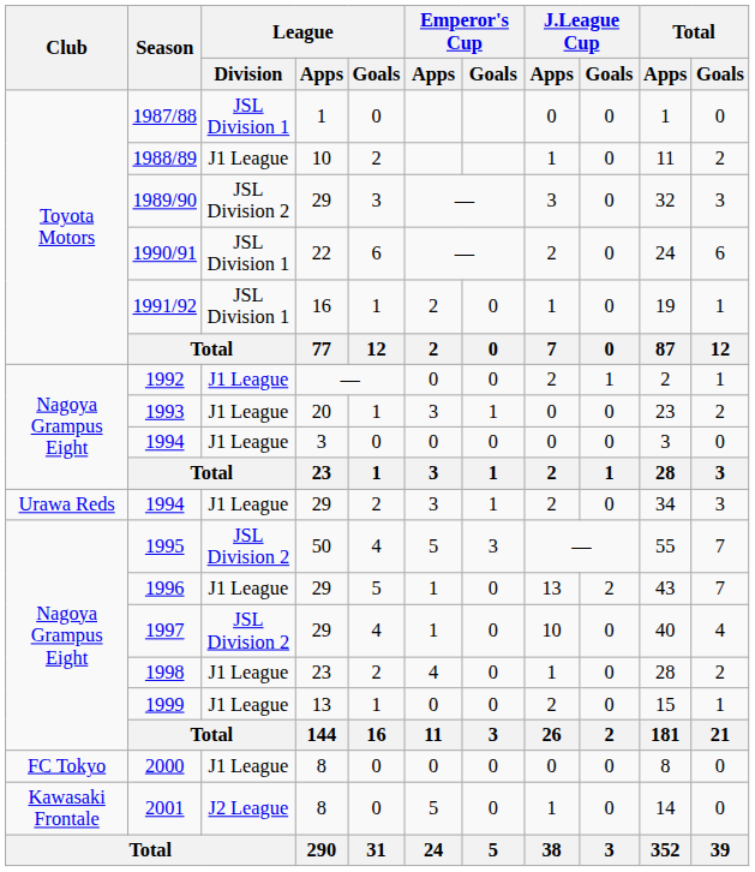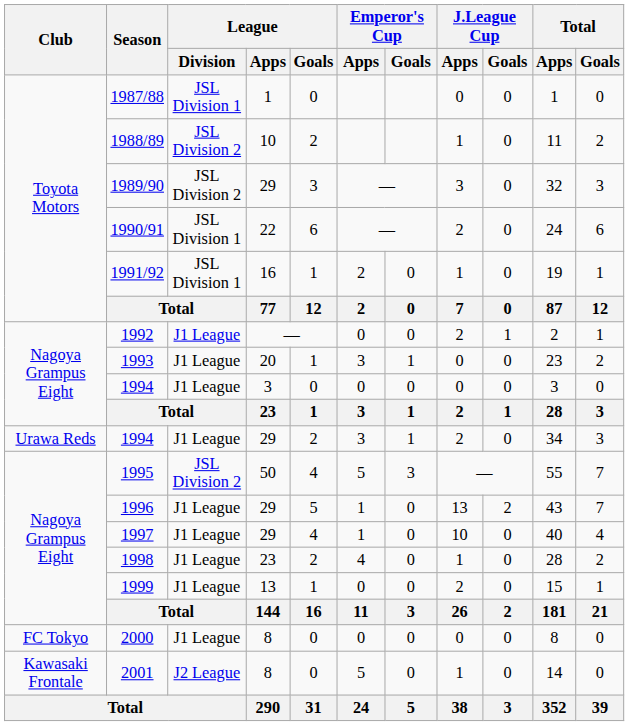1988/89 | League / Division: J1 League -> JSL Division 2
1997 | League / Division: JSL Division 2 -> J1 League
